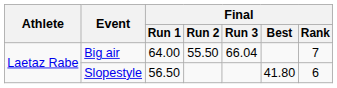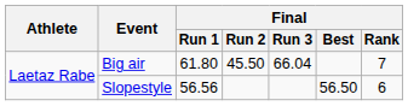Big air | Final / Run 1: 64.00 -> 61.80
Big air | Final / Run 2: 55.50 -> 45.50
Slopestyle | Final / Run 1: 56.50 -> 56.56
Slopestyle | Final / Best: 41.80 -> 56.50
